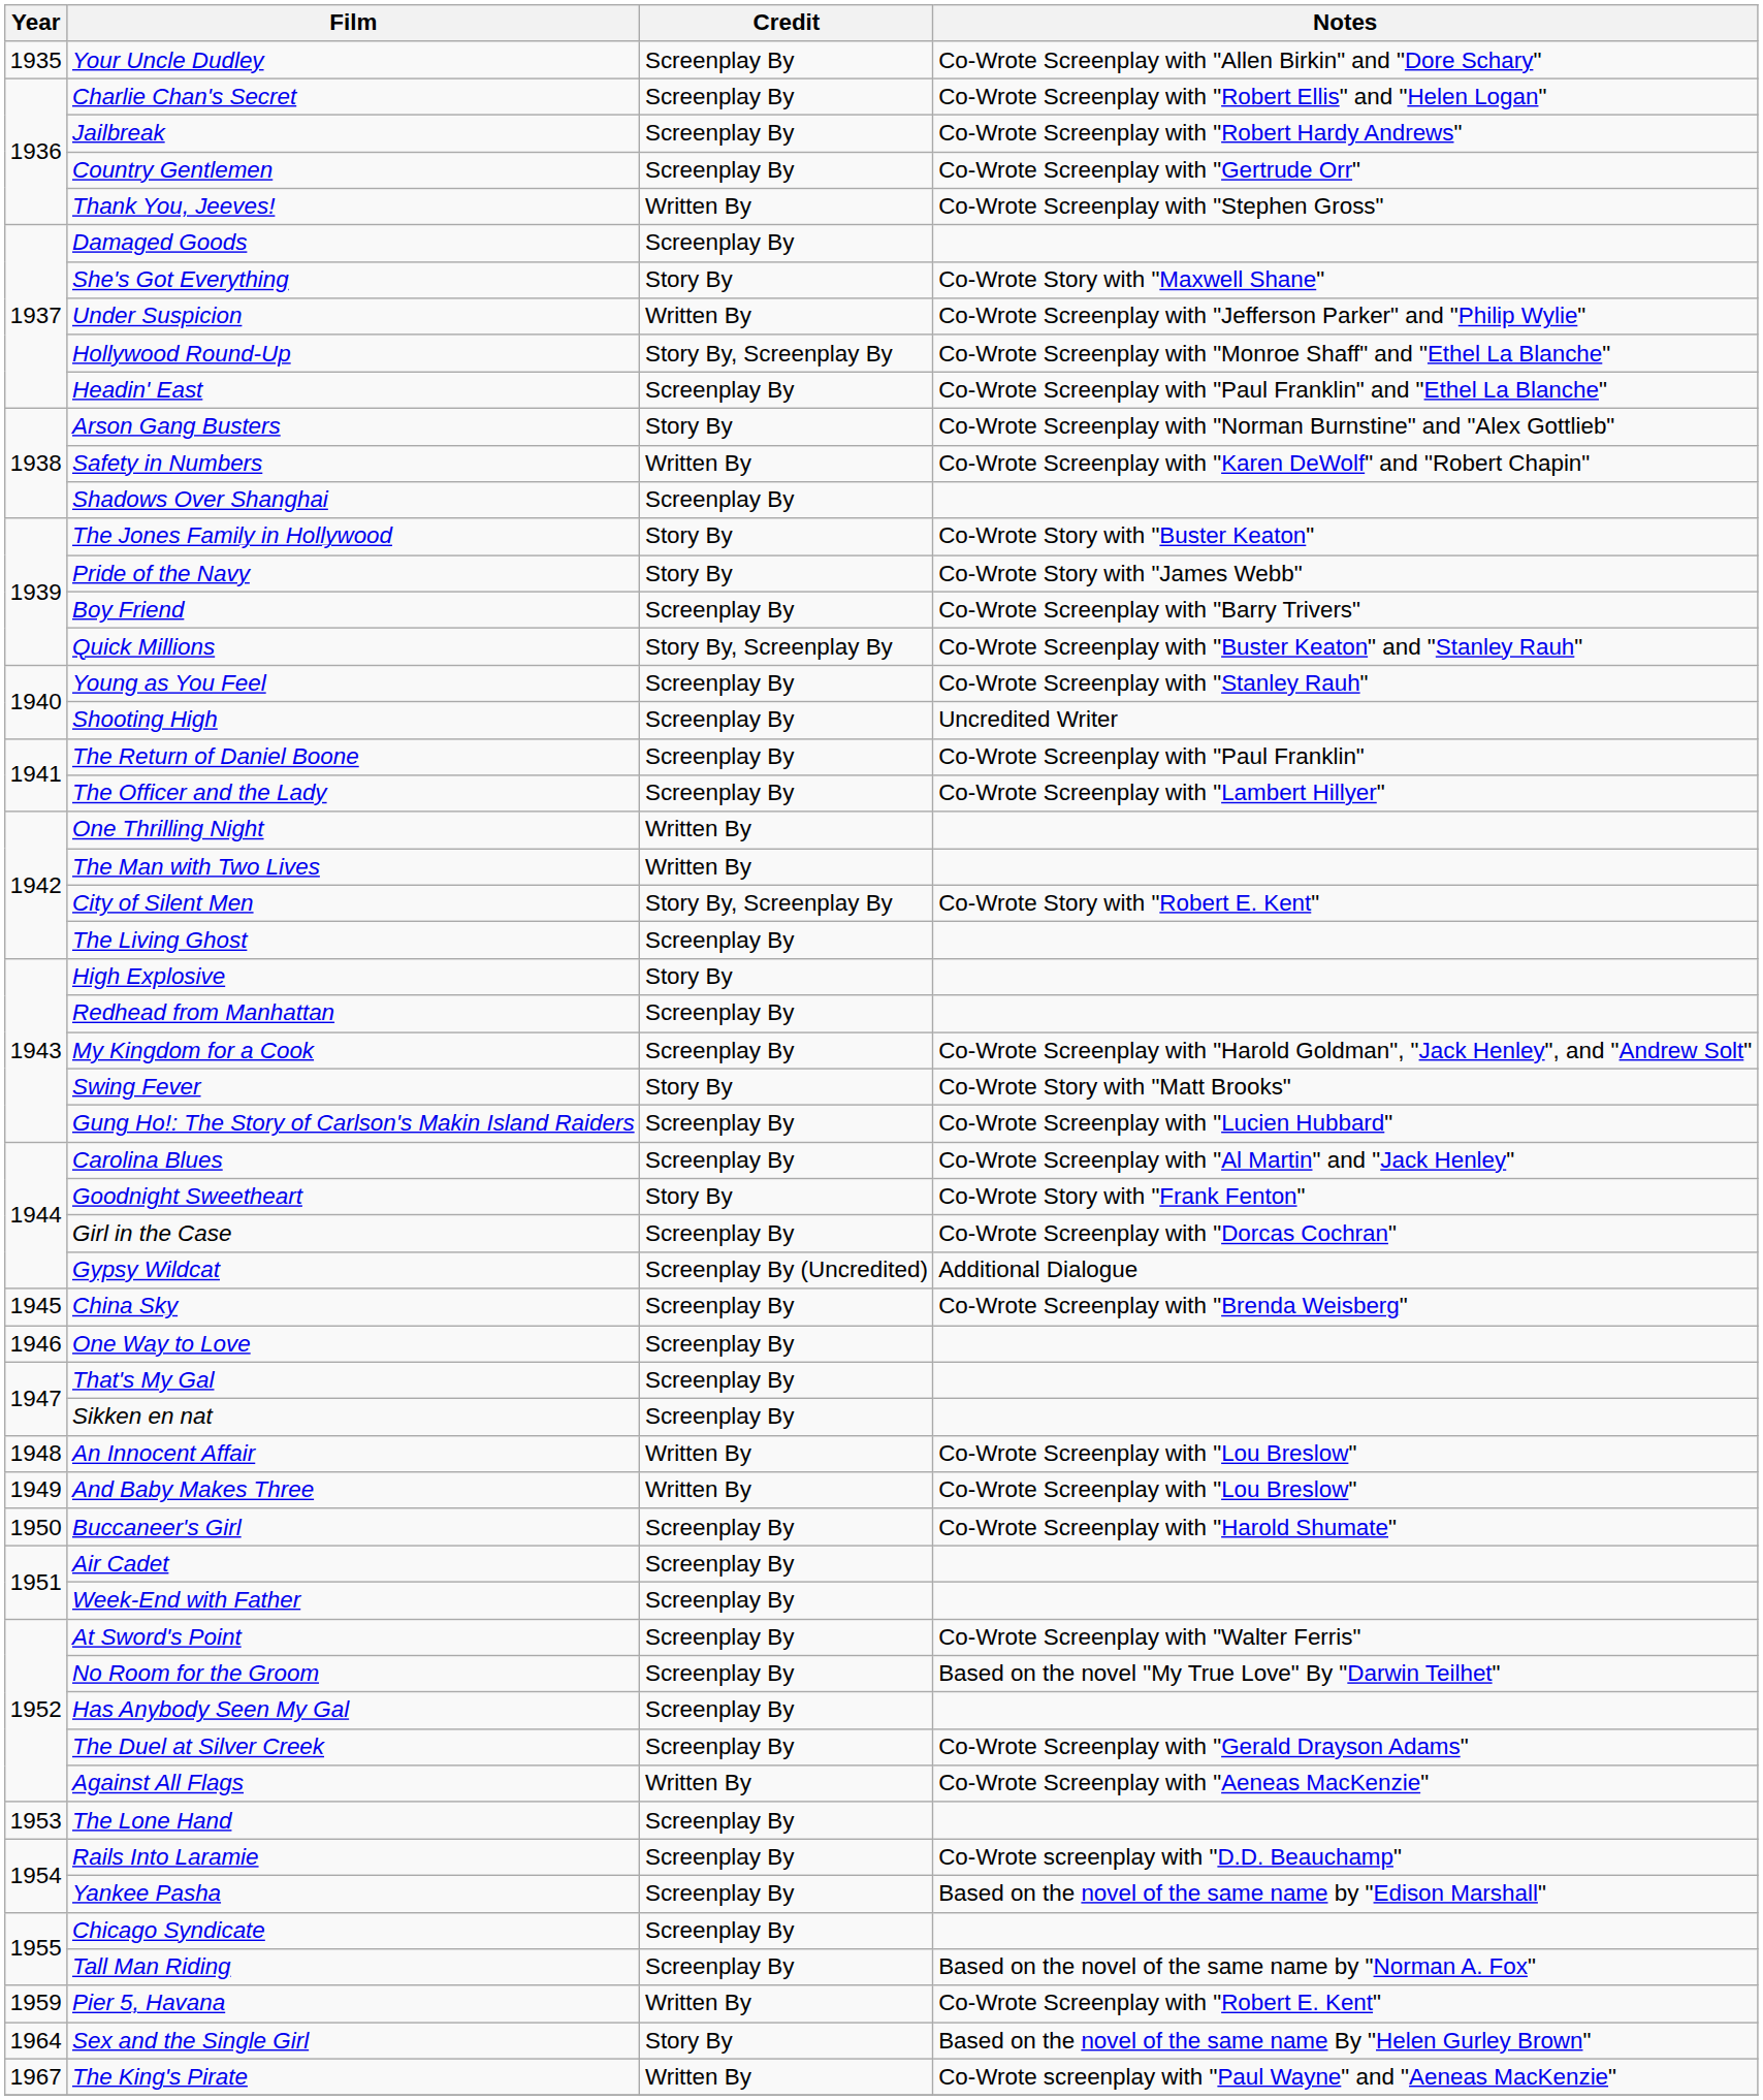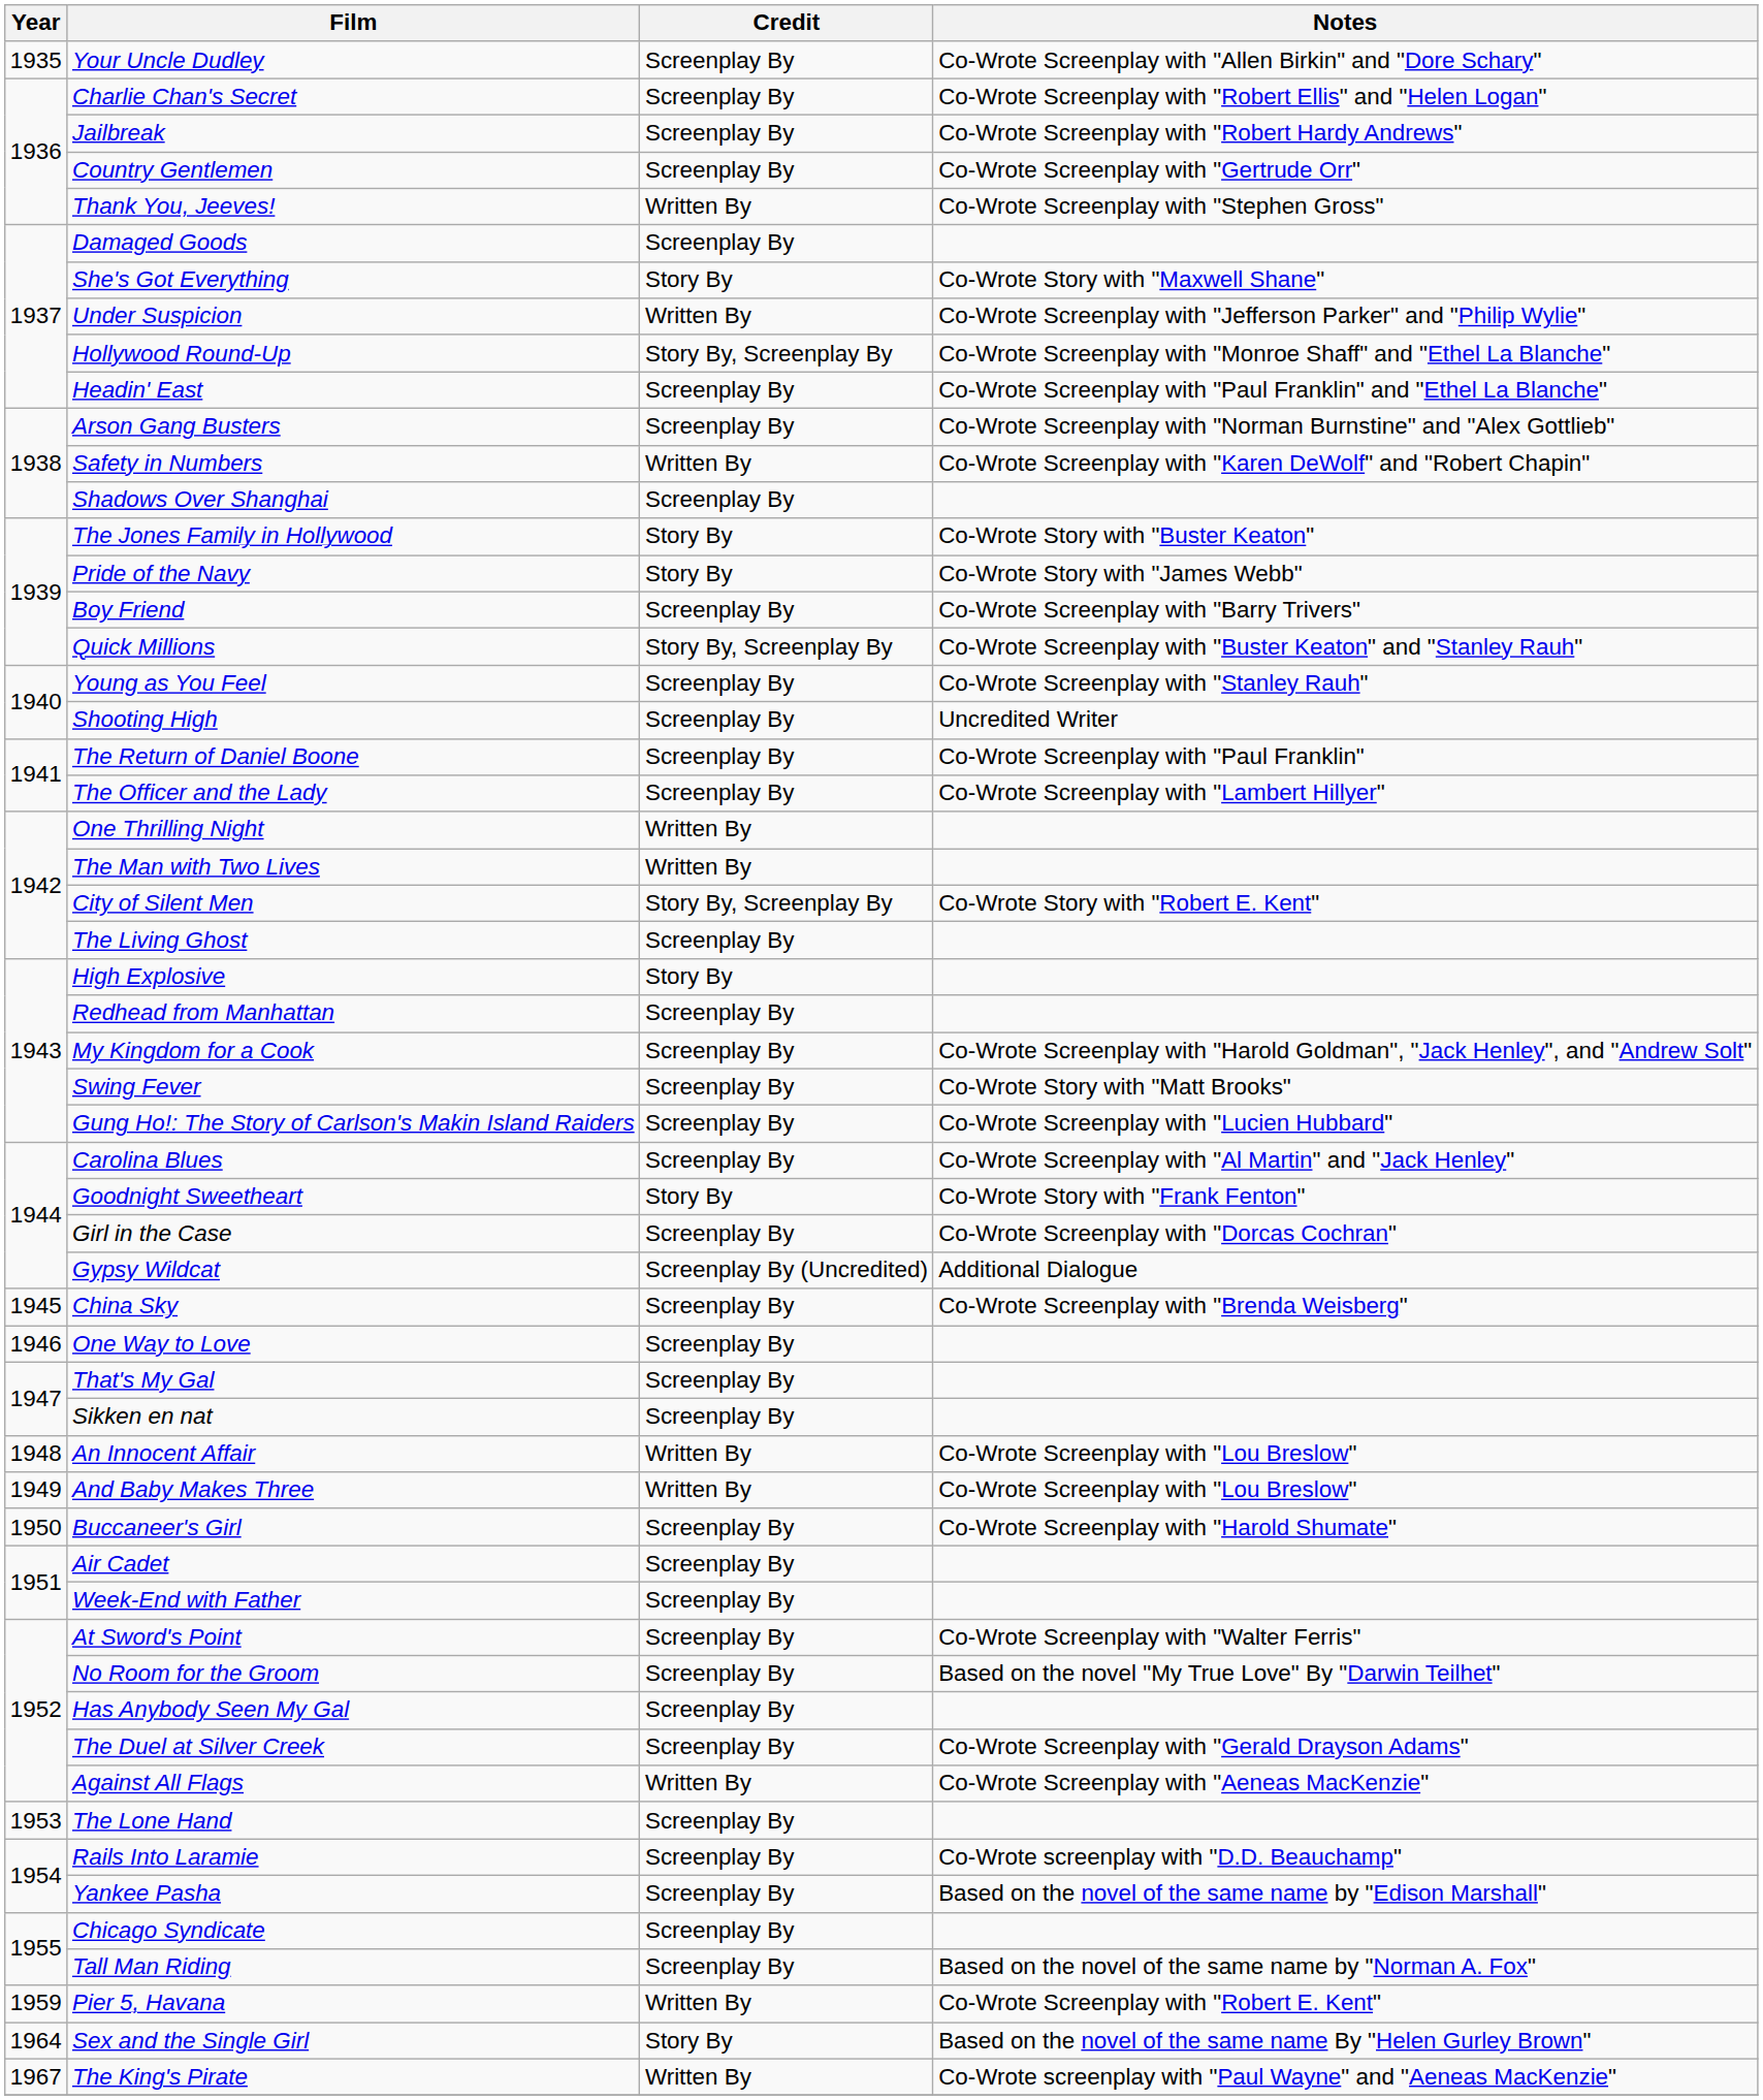Arson Gang Busters | Credit: Story By -> Screenplay By
Swing Fever | Credit: Story By -> Screenplay By
